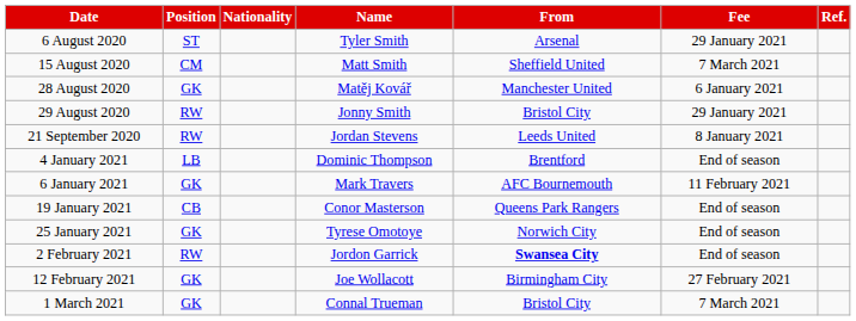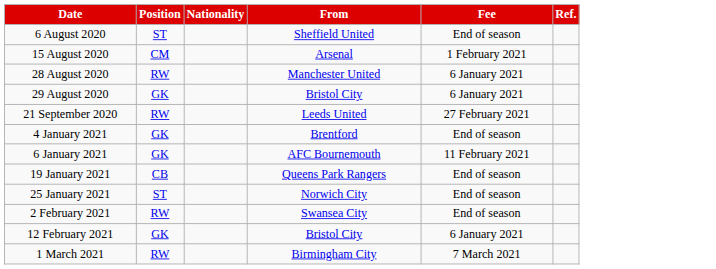- column: Name | Tyler Smith | Matt Smith | Matěj Kovář | Jonny Smith | Jordan Stevens | Dominic Thompson | Mark Travers | Conor Masterson | Tyrese Omotoye | Jordon Garrick | Joe Wollacott | Connal Trueman
6 August 2020 | From: Arsenal -> Sheffield United
6 August 2020 | Fee: 29 January 2021 -> End of season
15 August 2020 | From: Sheffield United -> Arsenal
15 August 2020 | Fee: 7 March 2021 -> 1 February 2021
28 August 2020 | Position: GK -> RW
29 August 2020 | Position: RW -> GK
29 August 2020 | Fee: 29 January 2021 -> 6 January 2021
21 September 2020 | Fee: 8 January 2021 -> 27 February 2021
4 January 2021 | Position: LB -> GK
25 January 2021 | Position: GK -> ST
2 February 2021 | From: bold -> normal
12 February 2021 | From: Birmingham City -> Bristol City
12 February 2021 | Fee: 27 February 2021 -> 6 January 2021
1 March 2021 | Position: GK -> RW
1 March 2021 | From: Bristol City -> Birmingham City
